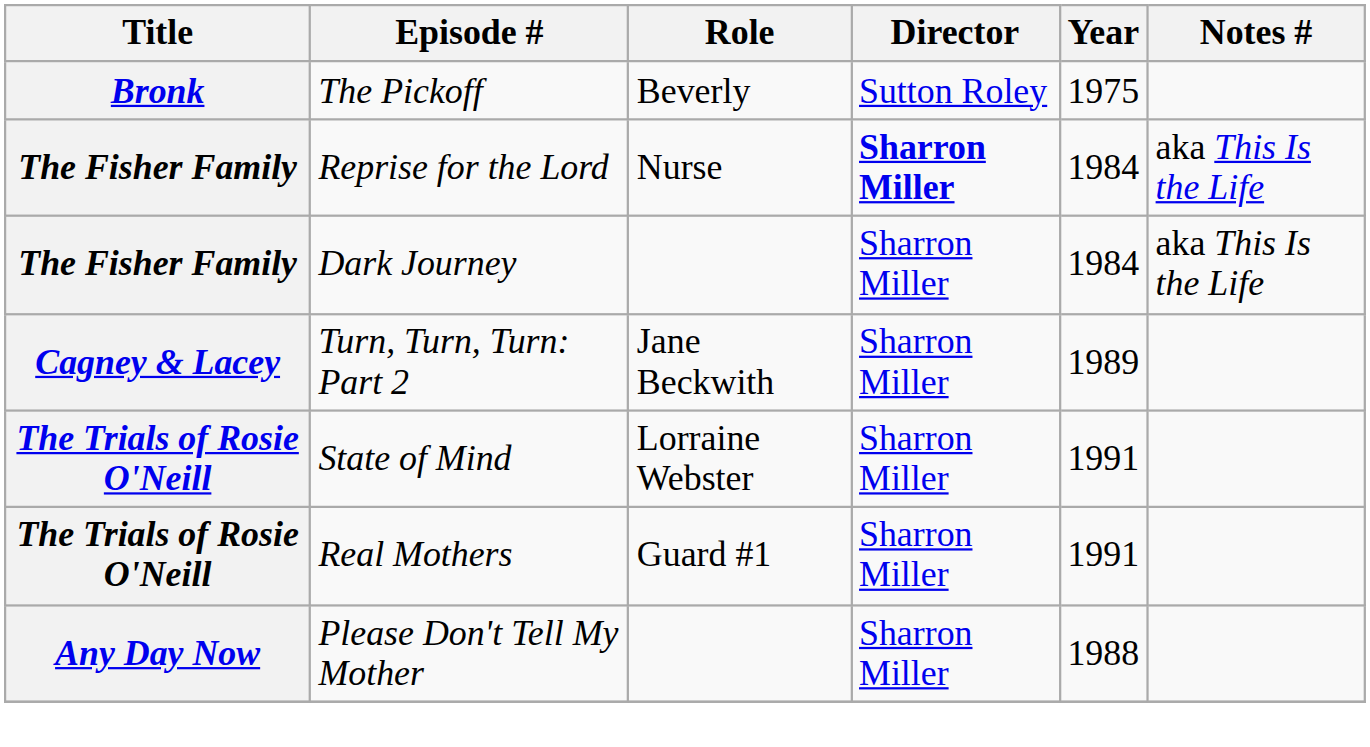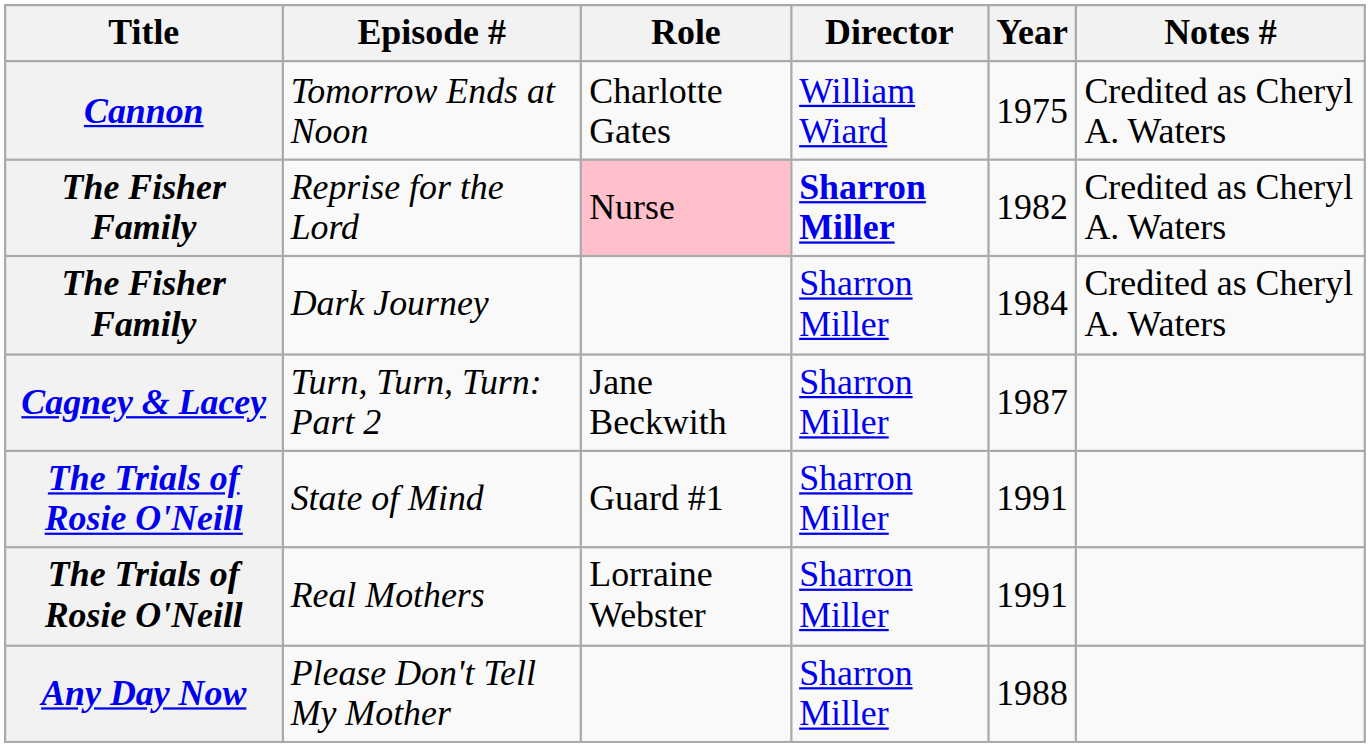+ row: Cannon | Tomorrow Ends at Noon | Charlotte Gates | William Wiard | 1975 | Credited as Cheryl A. Waters
- row: Bronk | The Pickoff | Beverly | Sutton Roley | 1975
Reprise for the Lord | Role: no background -> pink background
Reprise for the Lord | Year: 1984 -> 1982
Reprise for the Lord | Notes #: aka This Is the Life -> Credited as Cheryl A. Waters
Dark Journey | Notes #: aka This Is the Life -> Credited as Cheryl A. Waters
Turn, Turn, Turn: Part 2 | Year: 1989 -> 1987
State of Mind | Role: Lorraine Webster -> Guard #1
Real Mothers | Role: Guard #1 -> Lorraine Webster
